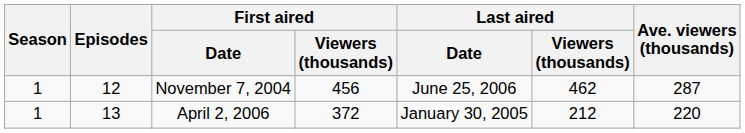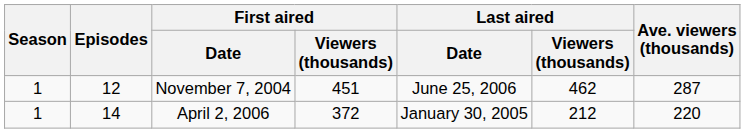November 7, 2004 | First aired / Viewers (thousands): 456 -> 451
April 2, 2006 | Episodes: 13 -> 14
